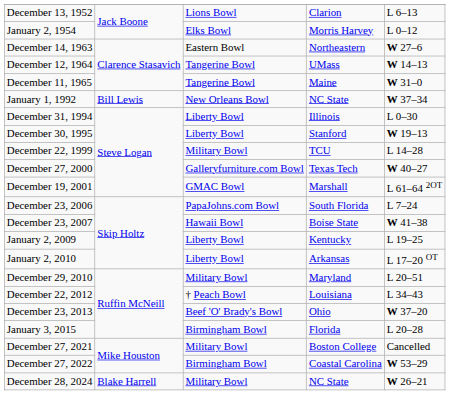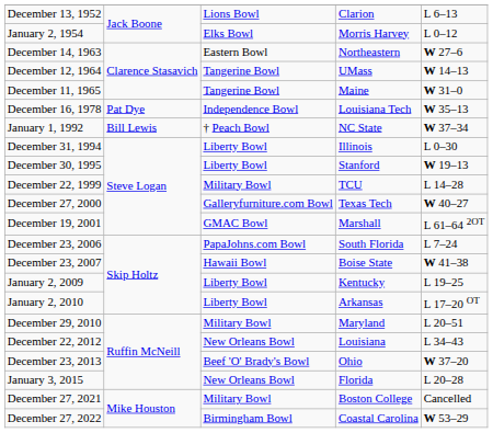+ row: December 16, 1978 | Pat Dye | Independence Bowl | Louisiana Tech | W 35–13
January 1, 1992 | column 3: New Orleans Bowl -> † Peach Bowl
December 22, 2012 | column 3: † Peach Bowl -> New Orleans Bowl
January 3, 2015 | column 3: Birmingham Bowl -> New Orleans Bowl
- row: December 28, 2024 | Blake Harrell | Military Bowl | NC State | W 26–21
